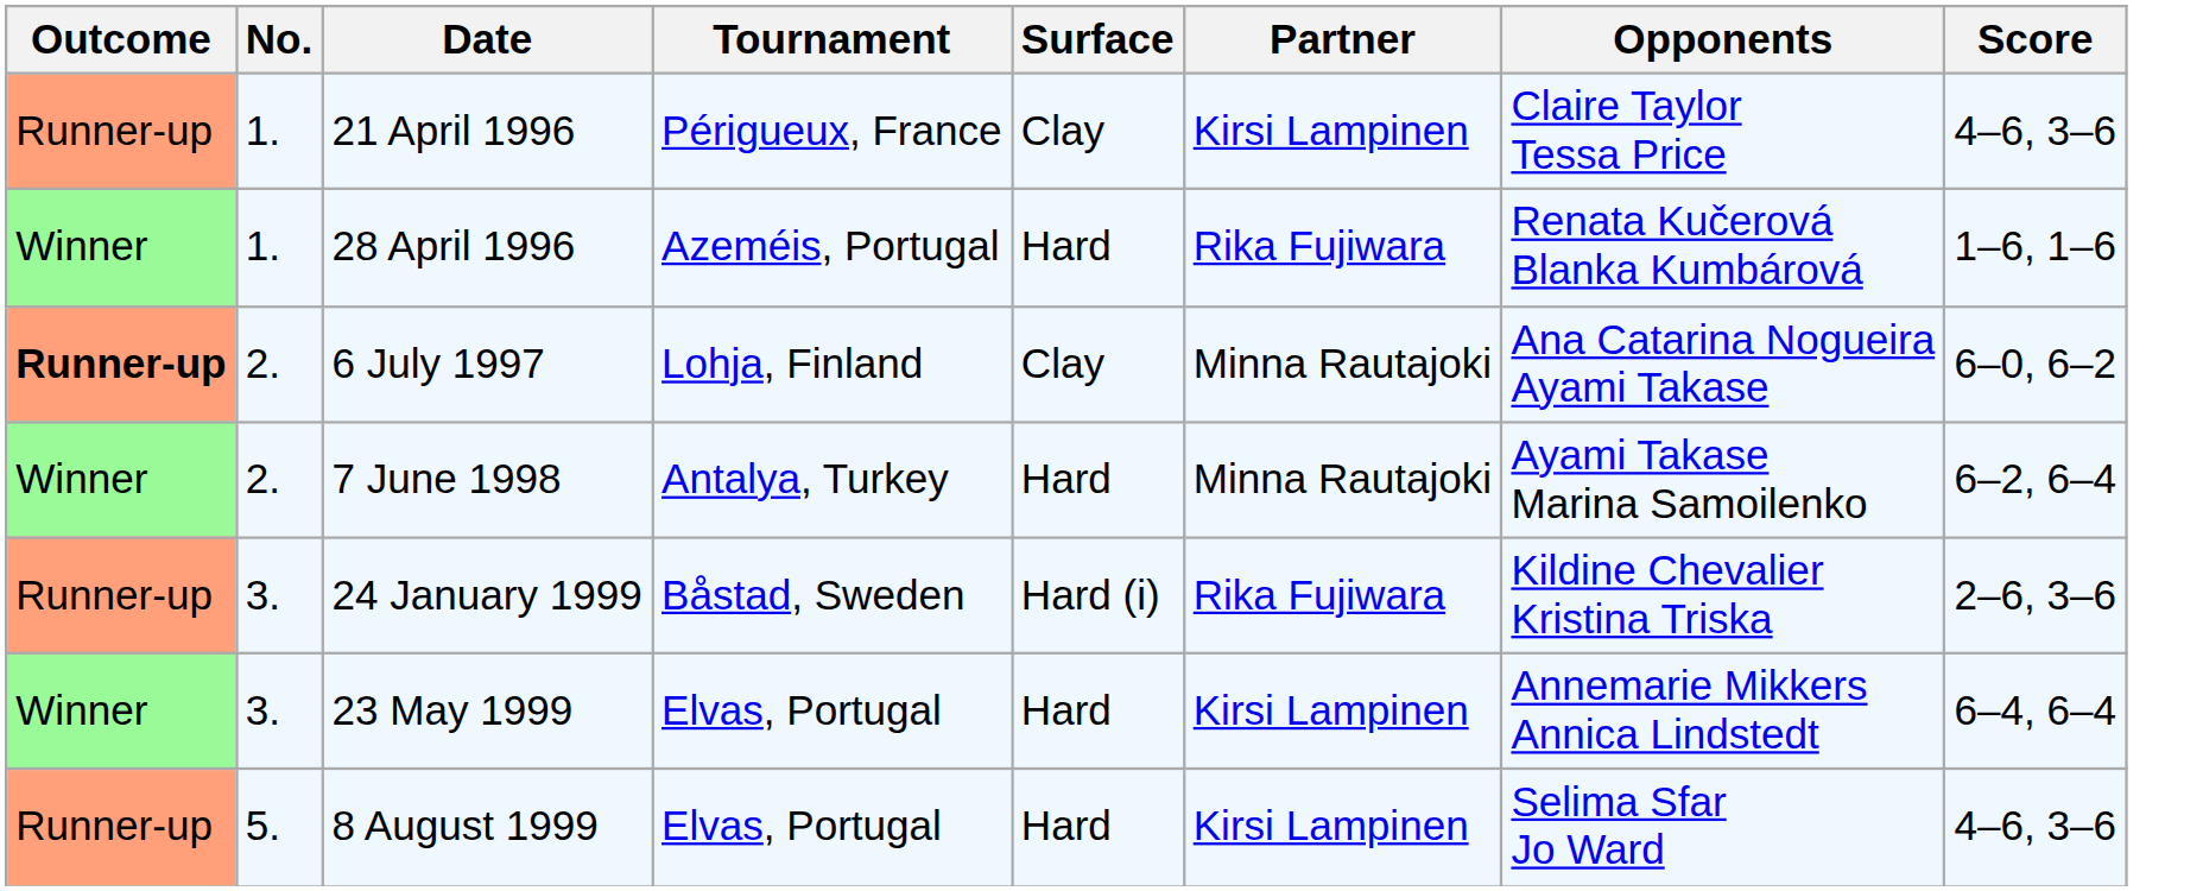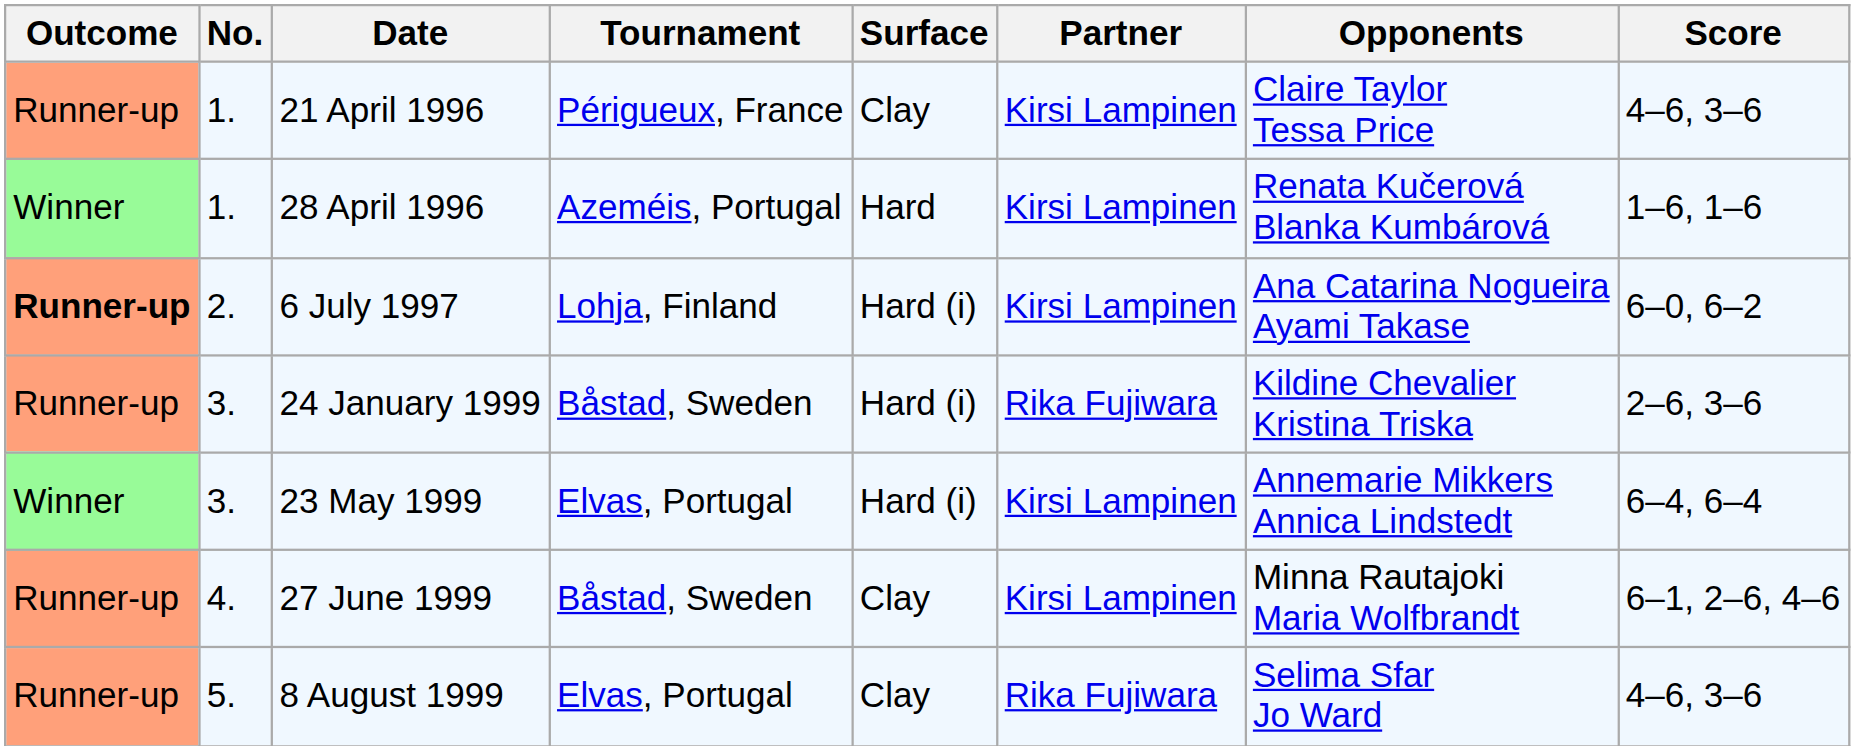28 April 1996 | Partner: Rika Fujiwara -> Kirsi Lampinen
6 July 1997 | Surface: Clay -> Hard (i)
6 July 1997 | Partner: Minna Rautajoki -> Kirsi Lampinen
- row: Winner | 2. | 7 June 1998 | Antalya, Turkey | Hard | Minna Rautajoki | Ayami Takase Marina Samoilenko | 6–2, 6–4
23 May 1999 | Surface: Hard -> Hard (i)
+ row: Runner-up | 4. | 27 June 1999 | Båstad, Sweden | Clay | Kirsi Lampinen | Minna Rautajoki Maria Wolfbrandt | 6–1, 2–6, 4–6
8 August 1999 | Surface: Hard -> Clay
8 August 1999 | Partner: Kirsi Lampinen -> Rika Fujiwara
